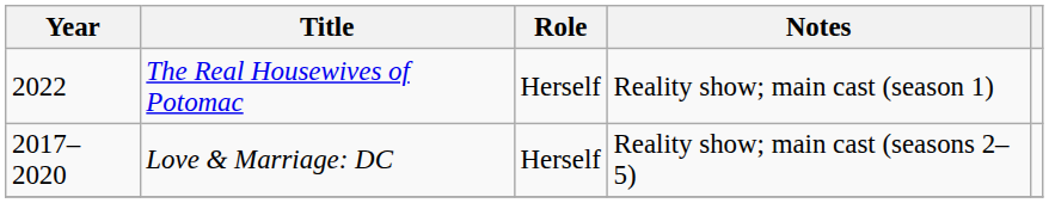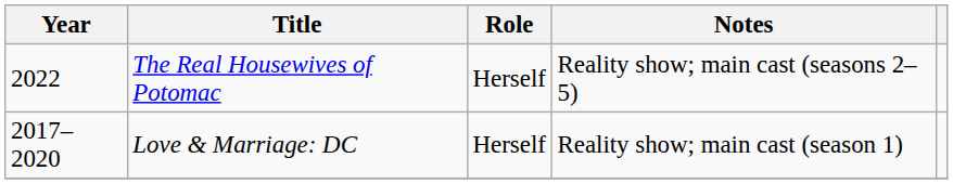The Real Housewives of Potomac | Notes: Reality show; main cast (season 1) -> Reality show; main cast (seasons 2–5)
Love & Marriage: DC | Notes: Reality show; main cast (seasons 2–5) -> Reality show; main cast (season 1)
